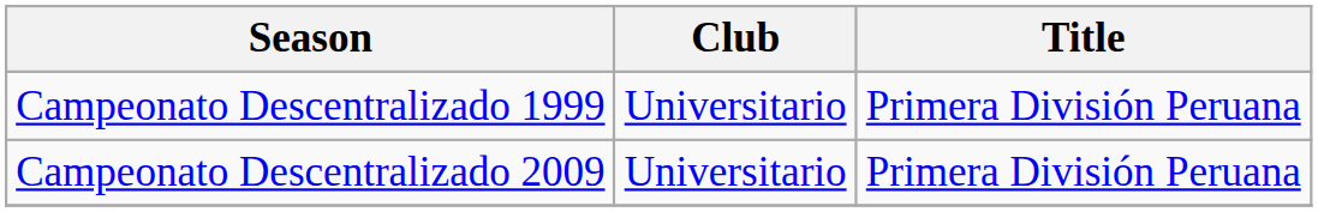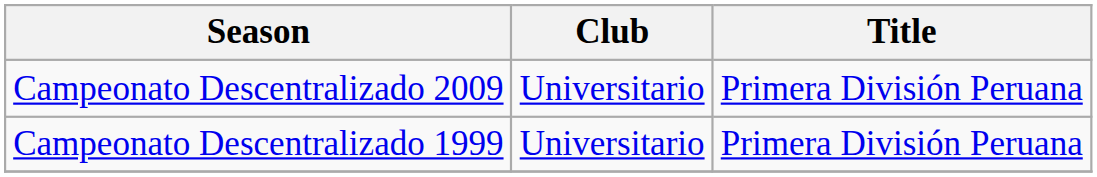rows swapped: Campeonato Descentralizado 1999 <-> Campeonato Descentralizado 2009
